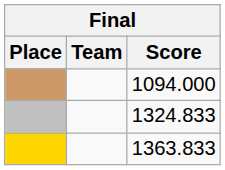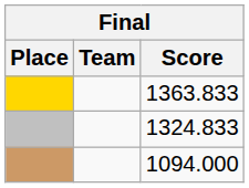rows swapped: 1363.833 <-> 1094.000
